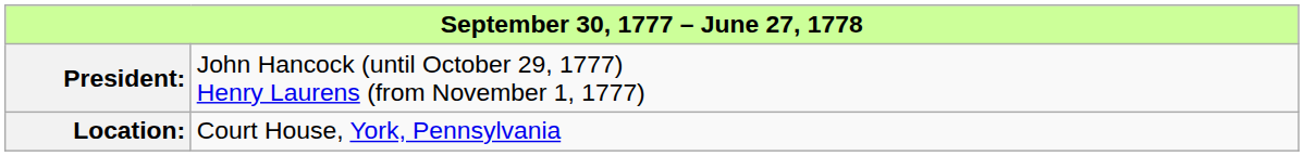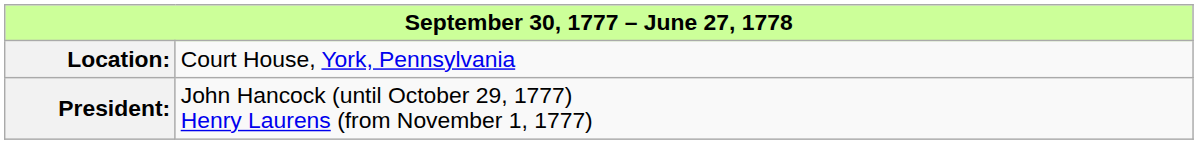rows swapped: Location: <-> President:
